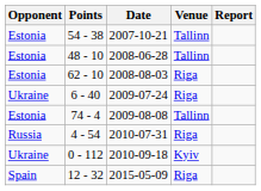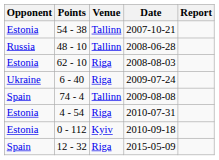columns swapped: Date <-> Venue
48 - 10 | Opponent: Estonia -> Russia
74 - 4 | Opponent: Estonia -> Spain
4 - 54 | Opponent: Russia -> Estonia
0 - 112 | Opponent: Ukraine -> Estonia
